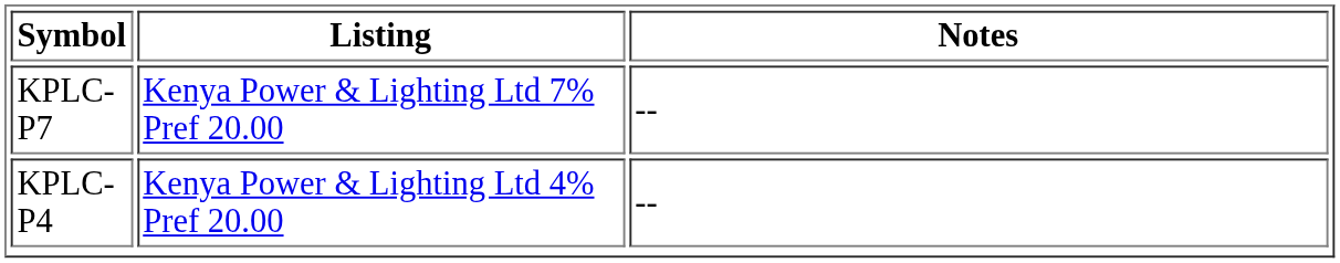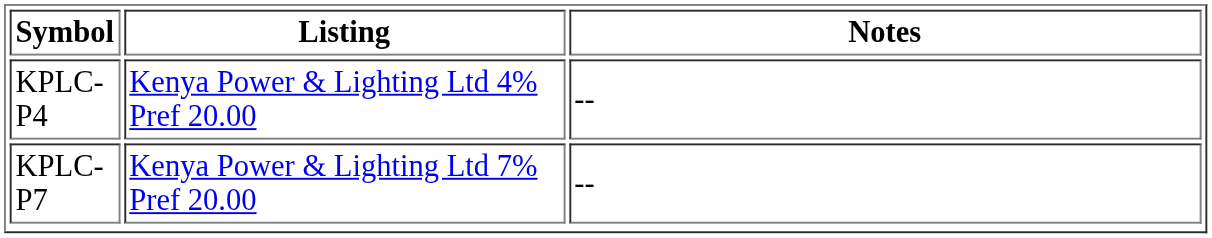rows swapped: KPLC-P4 <-> KPLC-P7
